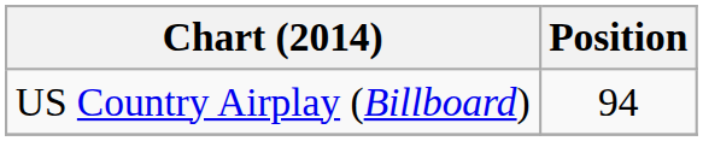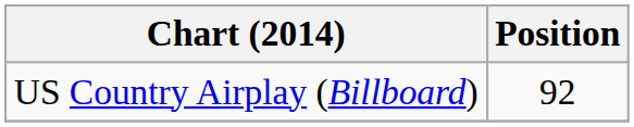US Country Airplay (Billboard) | Position: 94 -> 92
